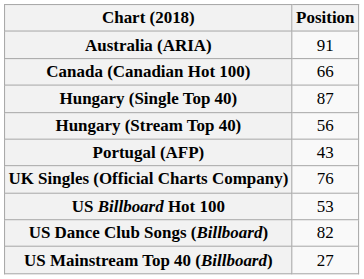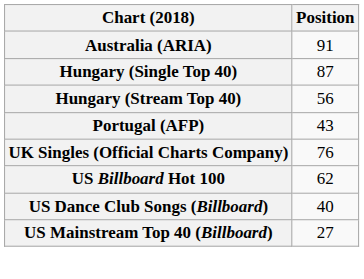- row: Canada (Canadian Hot 100) | 66
US Billboard Hot 100 | Position: 53 -> 62
US Dance Club Songs (Billboard) | Position: 82 -> 40
